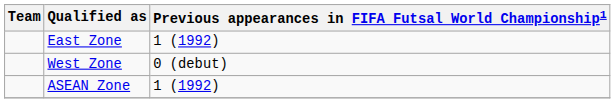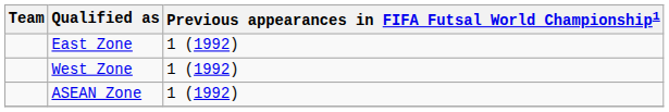West Zone | Previous appearances in FIFA Futsal World Championship1: 0 (debut) -> 1 (1992)
